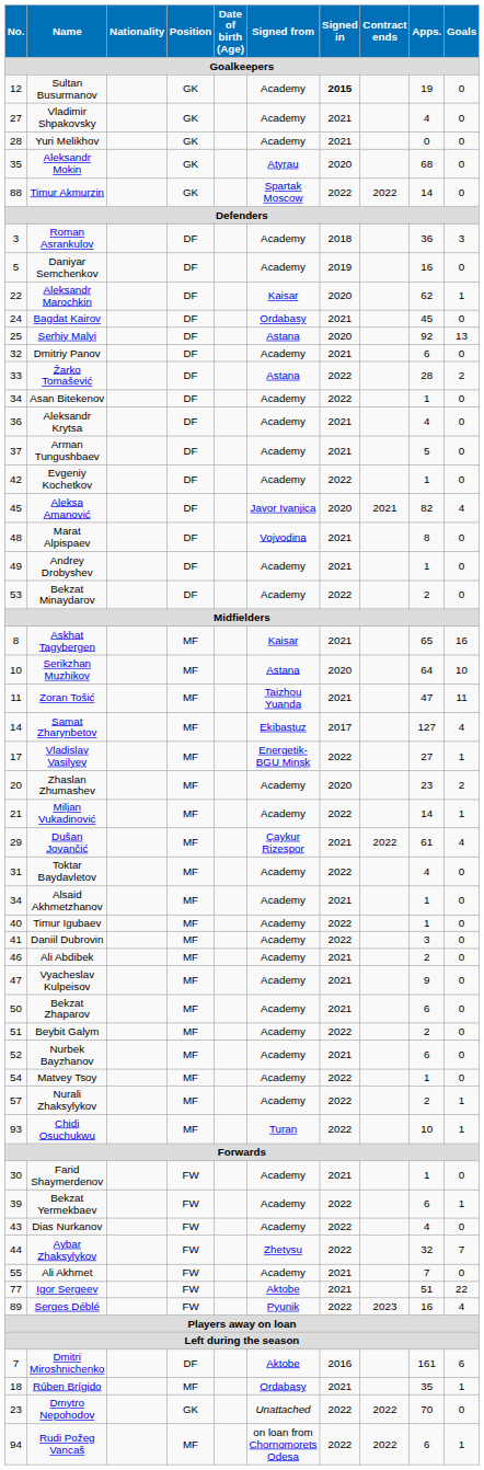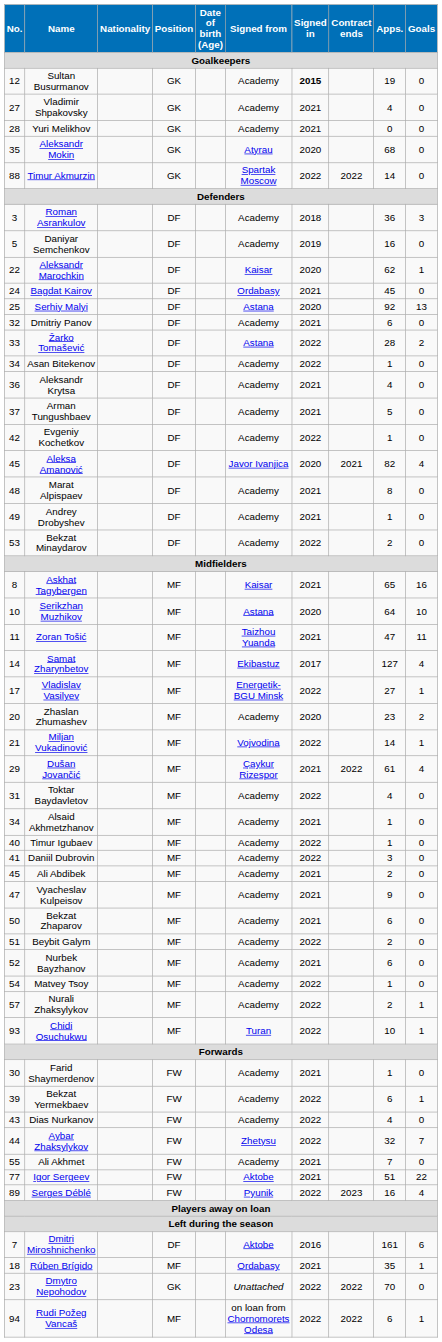Marat Alpispaev | Signed from: Vojvodina -> Academy
Miljan Vukadinović | Signed from: Academy -> Vojvodina
Ali Abdibek | No.: 46 -> 45
